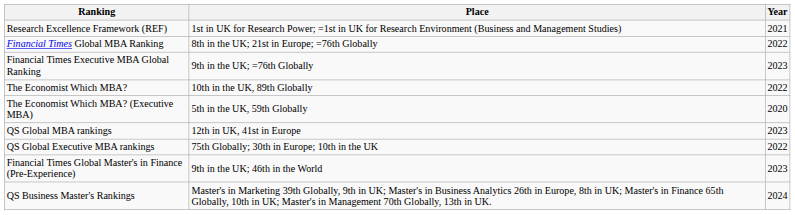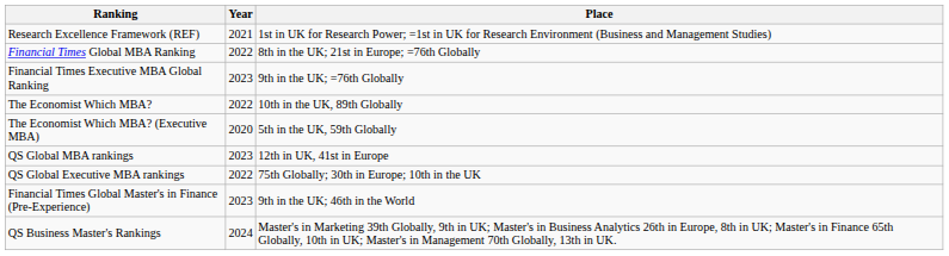columns swapped: Place <-> Year
